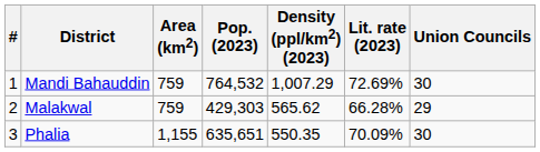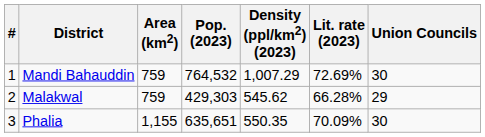Malakwal | Density (ppl/km2) (2023): 565.62 -> 545.62
